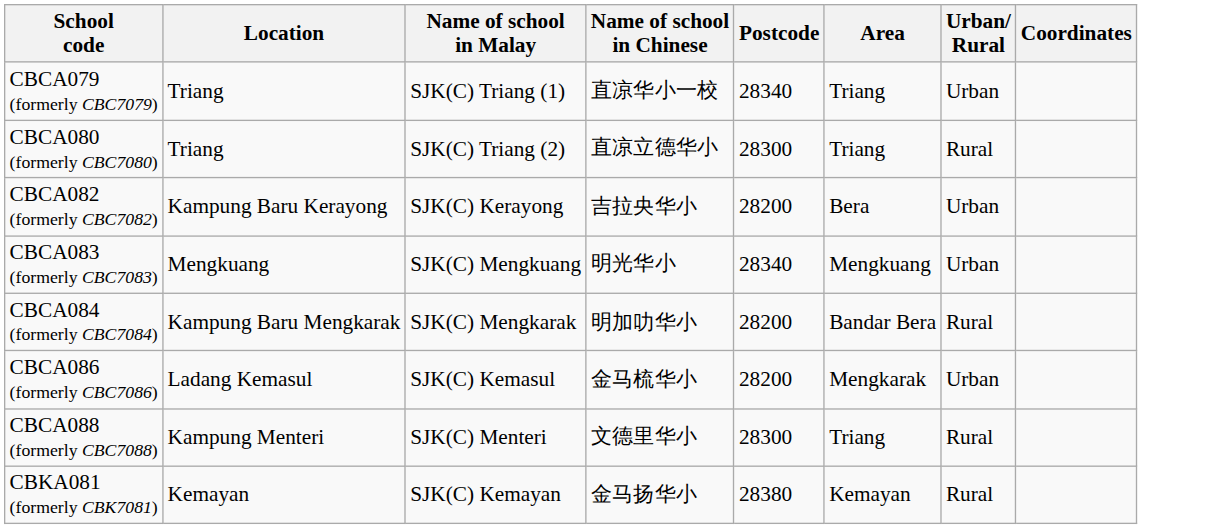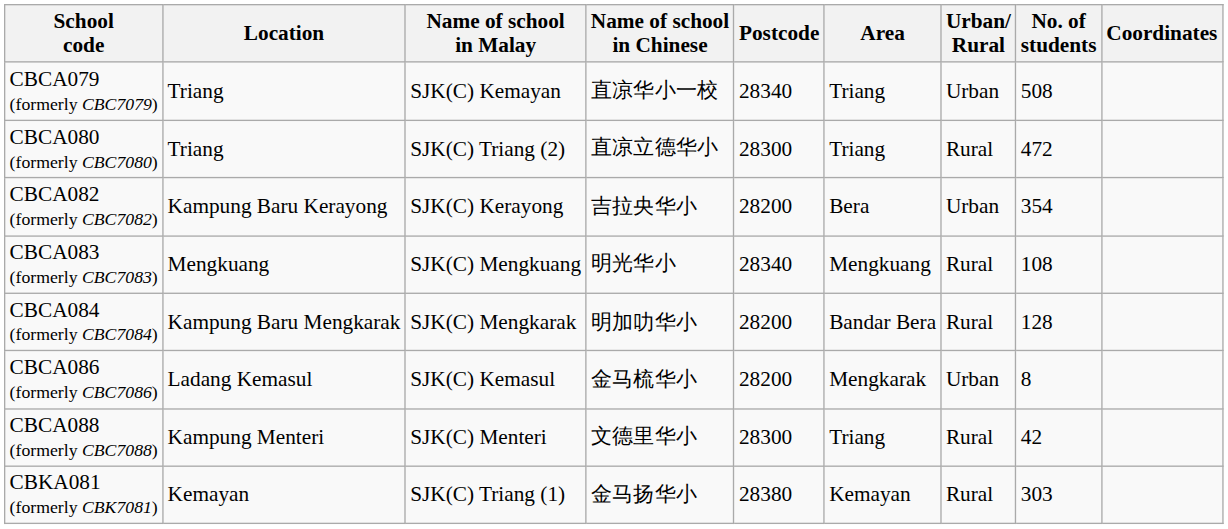+ column: No. of students | 508 | 472 | 354 | 108 | 128 | 8 | 42 | 303
CBCA079 (formerly CBC7079) | Name of school in Malay: SJK(C) Triang (1) -> SJK(C) Kemayan
CBCA083 (formerly CBC7083) | Urban/ Rural: Urban -> Rural
CBKA081 (formerly CBK7081) | Name of school in Malay: SJK(C) Kemayan -> SJK(C) Triang (1)
